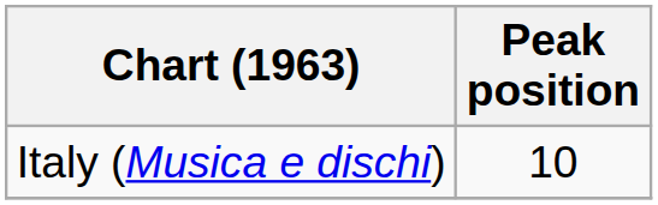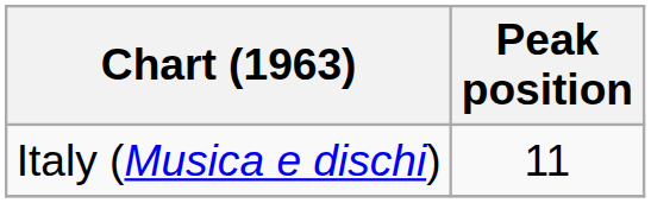Italy (Musica e dischi) | Peak position: 10 -> 11
